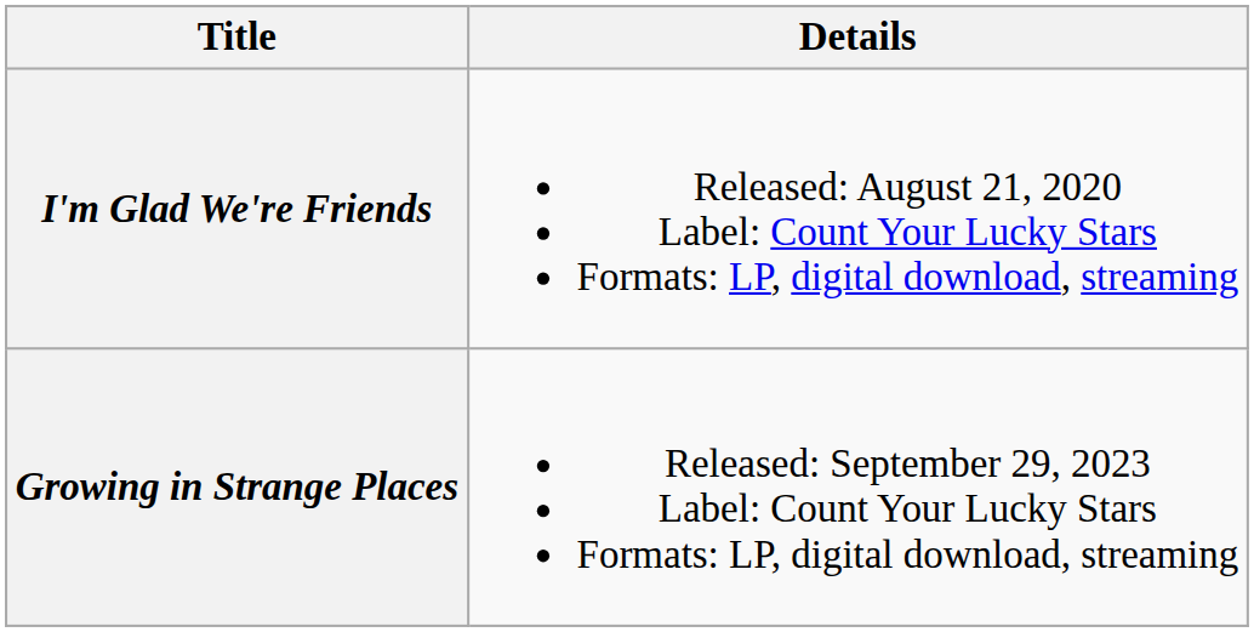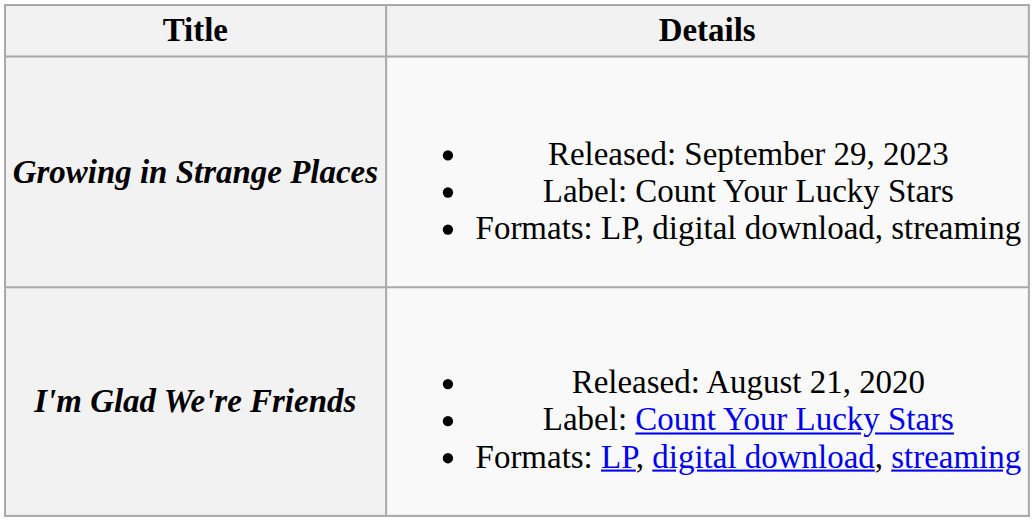rows swapped: I'm Glad We're Friends <-> Growing in Strange Places
